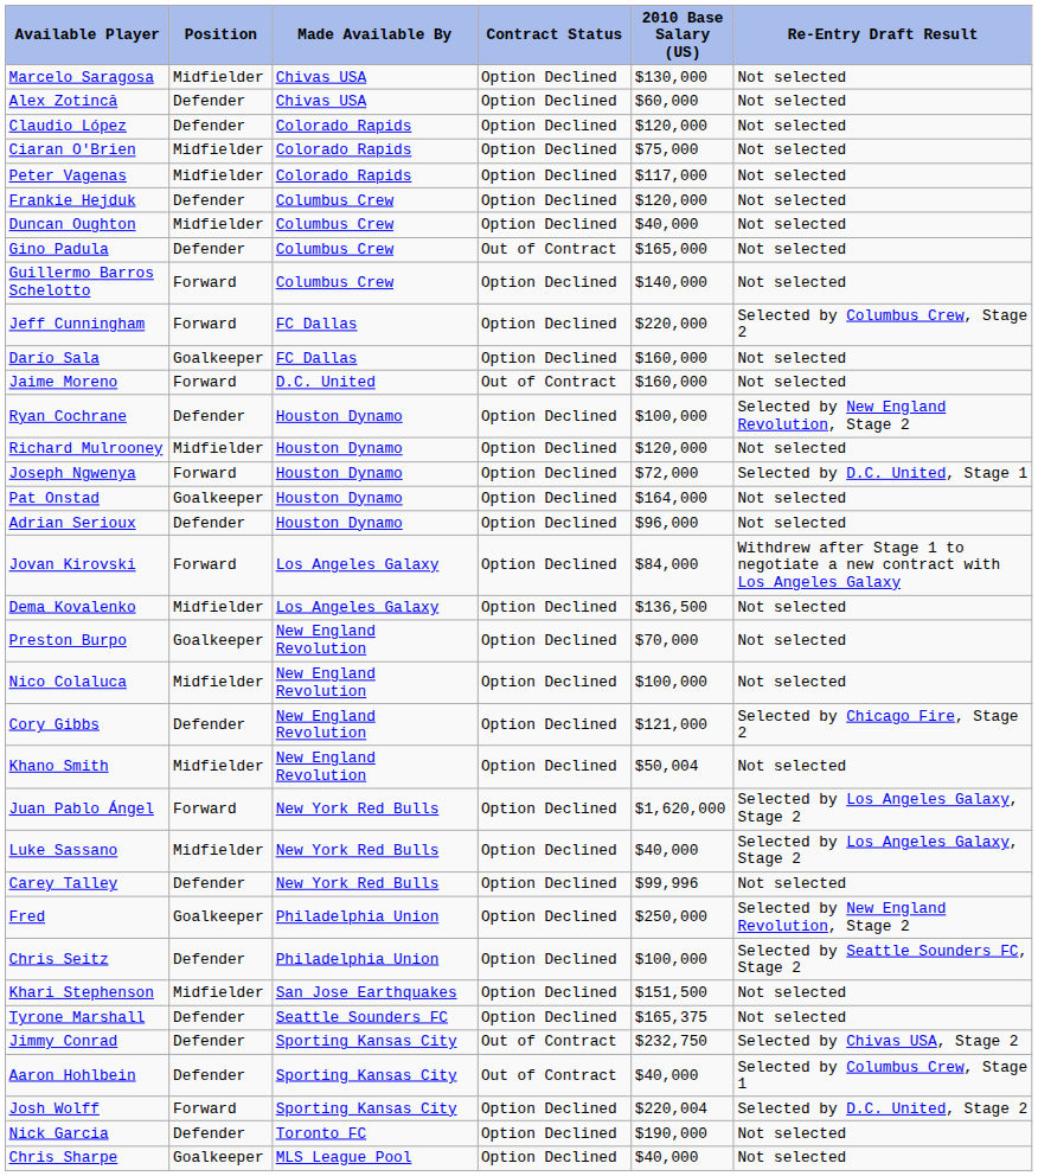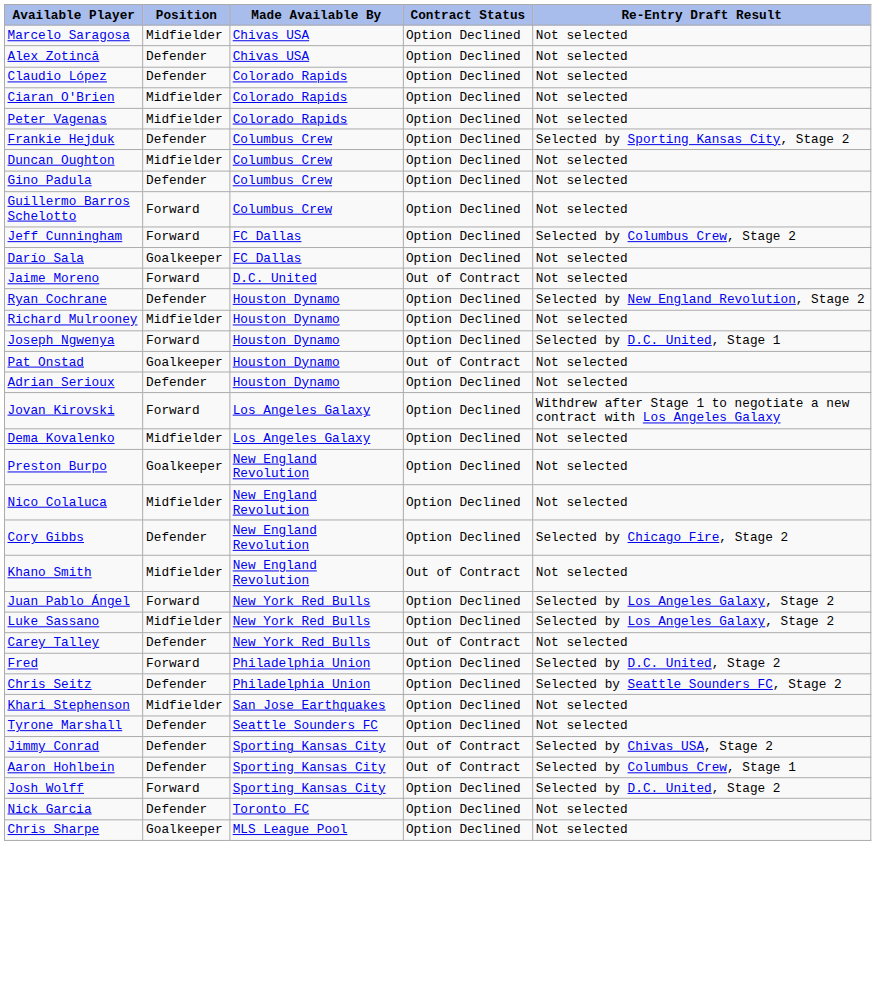- column: 2010 Base Salary (US) | $130,000 | $60,000 | $120,000 | $75,000 | $117,000 | $120,000 | $40,000 | $165,000 | $140,000 | $220,000 | $160,000 | $160,000 | $100,000 | $120,000 | $72,000 | $164,000 | $96,000 | $84,000 | $136,500 | $70,000 | $100,000 | $121,000 | $50,004 | $1,620,000 | $40,000 | $99,996 | $250,000 | $100,000 | $151,500 | $165,375 | $232,750 | $40,000 | $220,004 | $190,000 | $40,000
Frankie Hejduk | Re-Entry Draft Result: Not selected -> Selected by Sporting Kansas City, Stage 2
Gino Padula | Contract Status: Out of Contract -> Option Declined
Pat Onstad | Contract Status: Option Declined -> Out of Contract
Khano Smith | Contract Status: Option Declined -> Out of Contract
Carey Talley | Contract Status: Option Declined -> Out of Contract
Fred | Position: Goalkeeper -> Forward
Fred | Re-Entry Draft Result: Selected by New England Revolution, Stage 2 -> Selected by D.C. United, Stage 2
